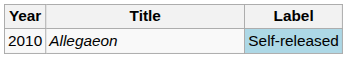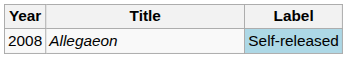Allegaeon | Year: 2010 -> 2008
